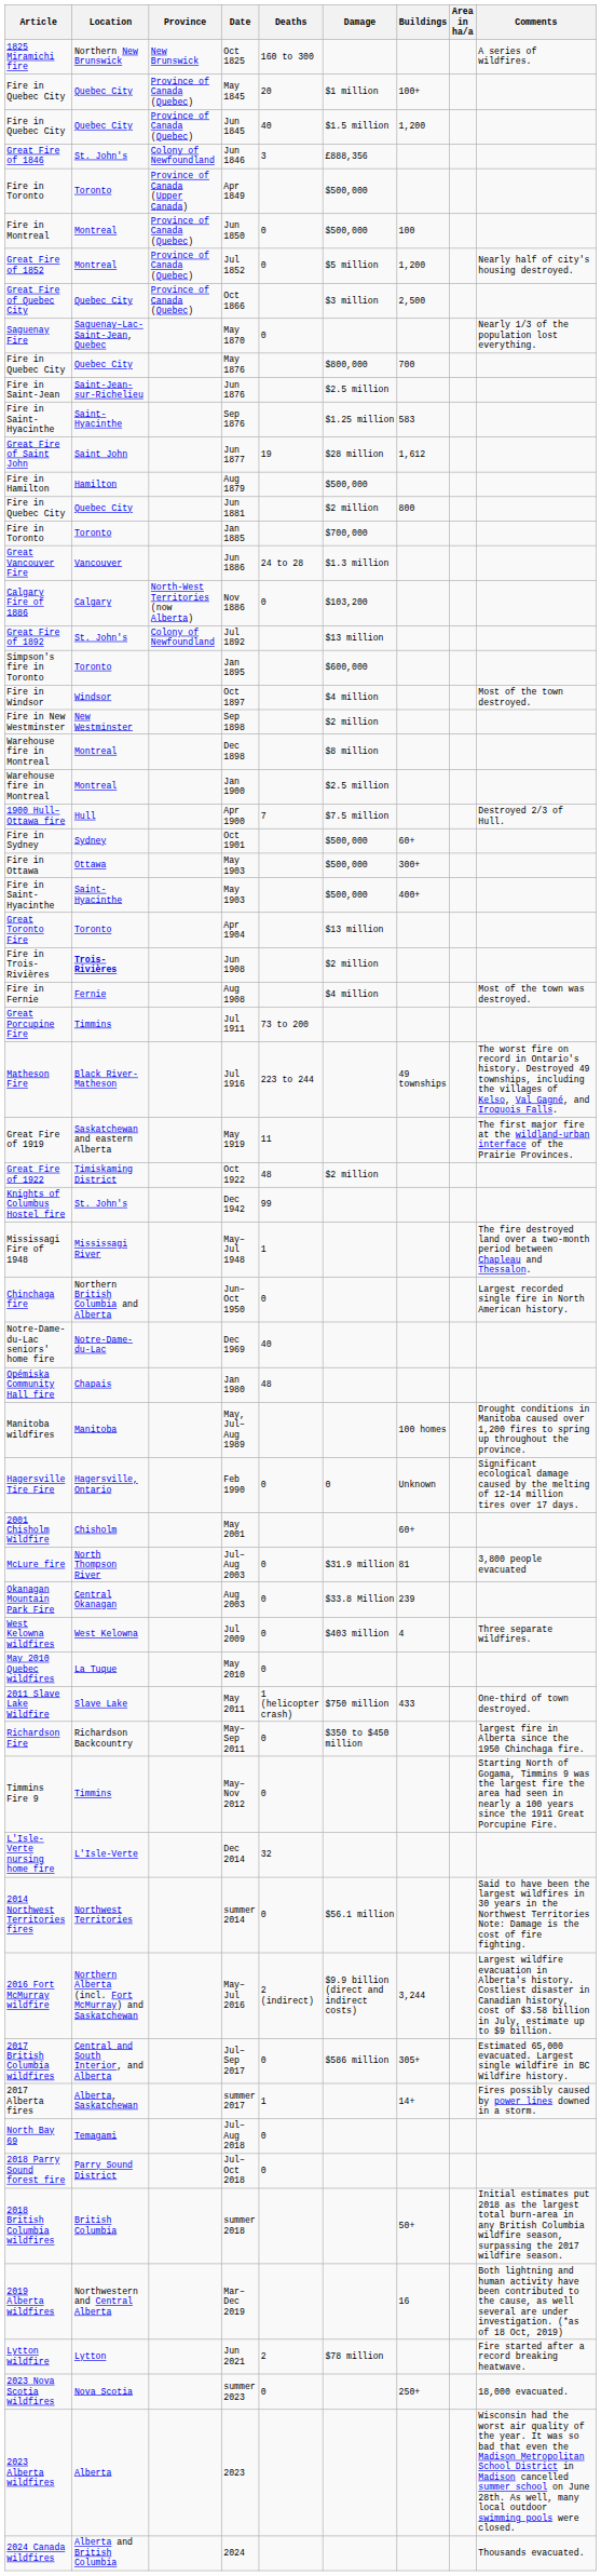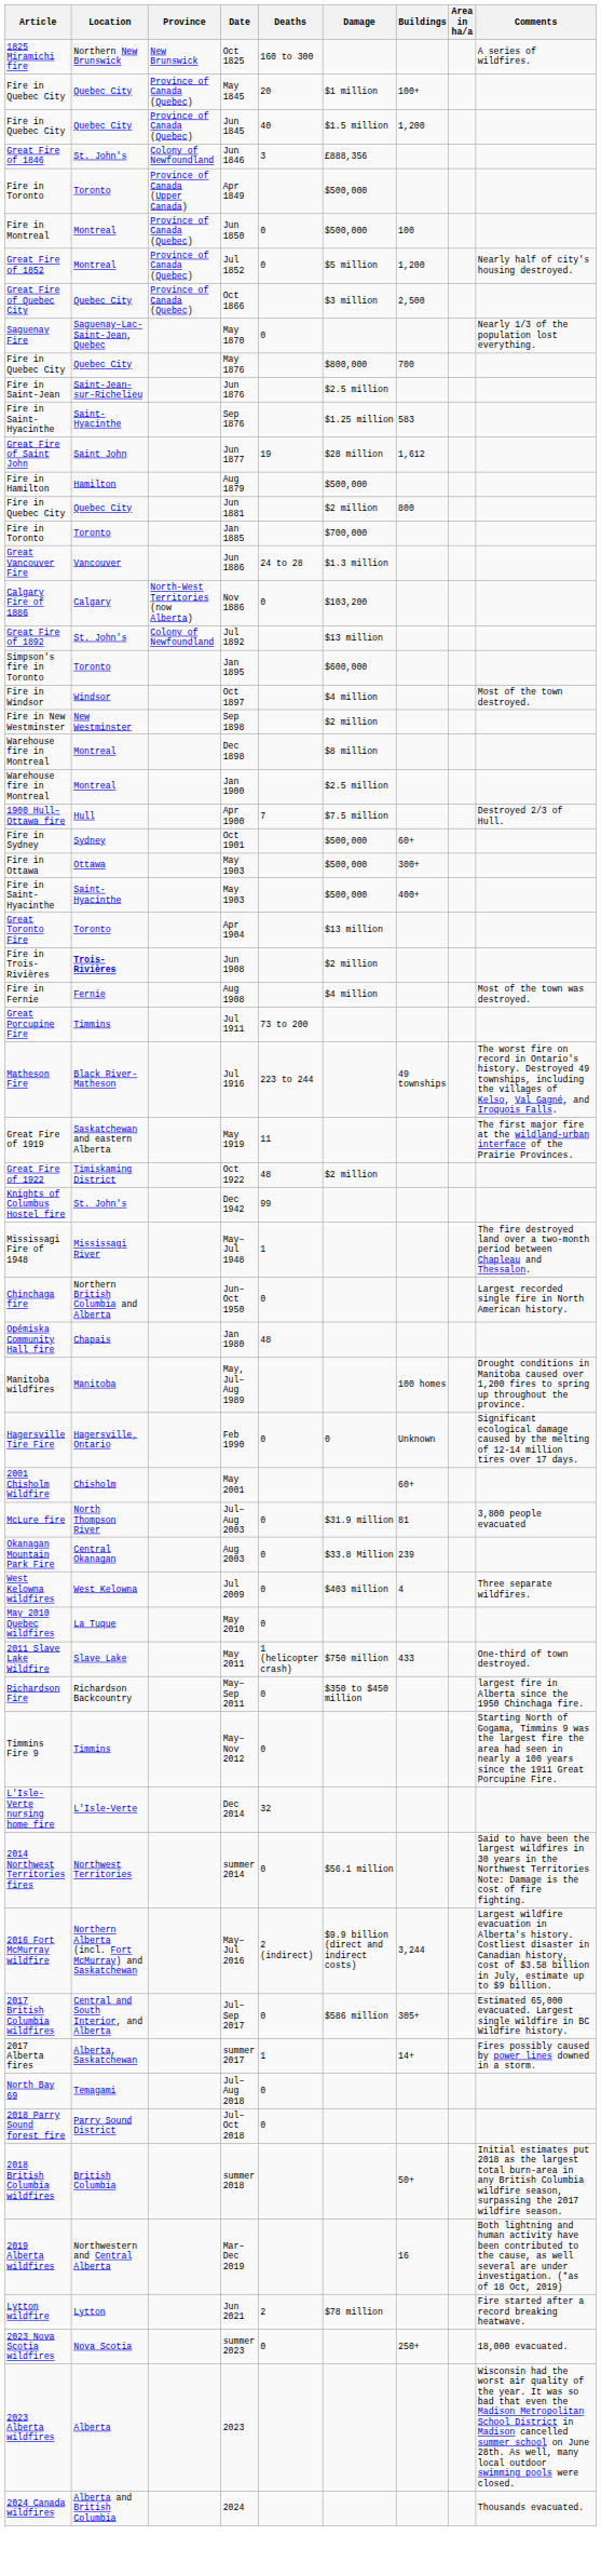- row: Notre-Dame-du-Lac seniors' home fire | Notre-Dame-du-Lac | Dec 1969 | 40
